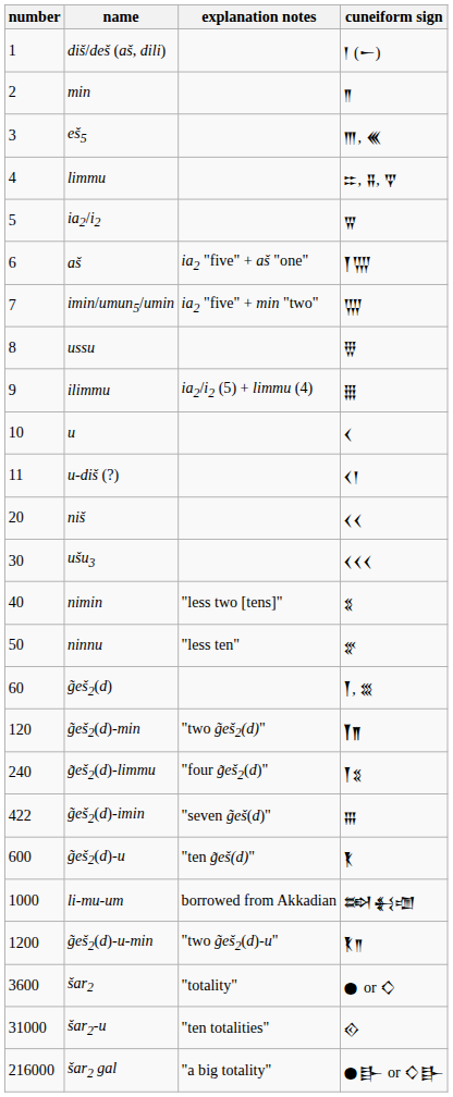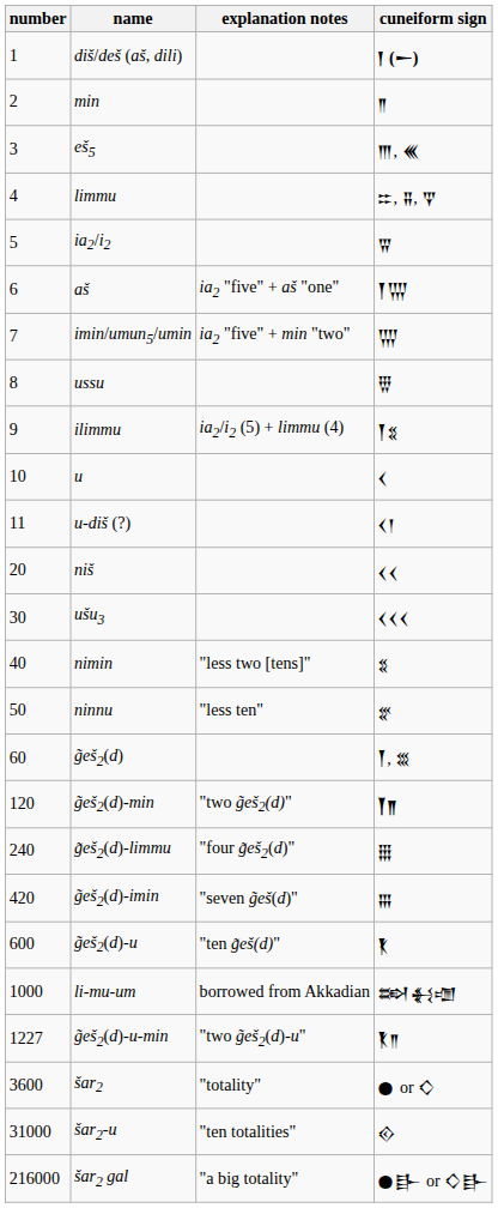diš/deš (aš, dili) | cuneiform sign: normal -> bold
ilimmu | cuneiform sign: 𒑆 -> 𒐕𒐏
g̃eš2(d)-limmu | cuneiform sign: 𒐕𒐏 -> 𒑆
g̃eš2(d)-imin | number: 422 -> 420
g̃eš2(d)-u-min | number: 1200 -> 1227
